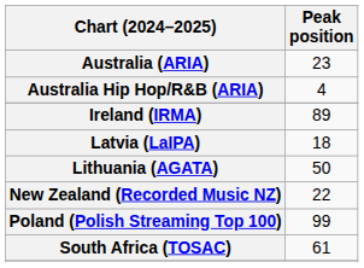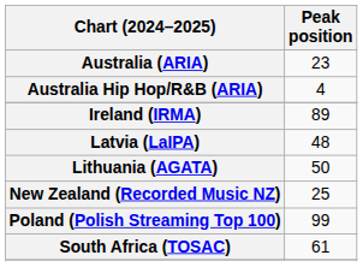Latvia (LaIPA) | Peak position: 18 -> 48
New Zealand (Recorded Music NZ) | Peak position: 22 -> 25
